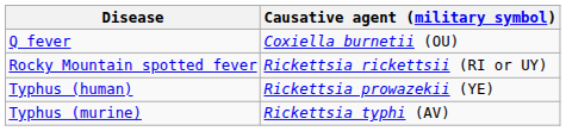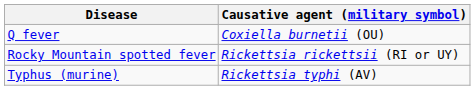- row: Typhus (human) | Rickettsia prowazekii (YE)
